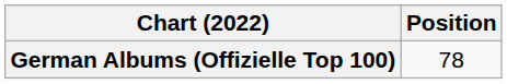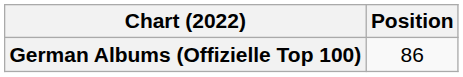German Albums (Offizielle Top 100) | Position: 78 -> 86
